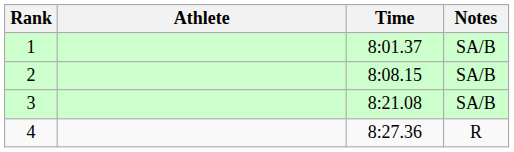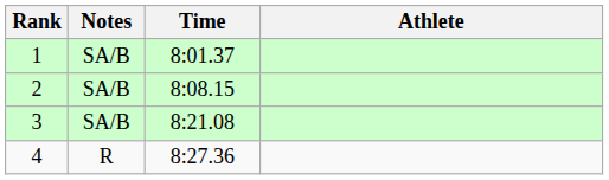columns swapped: Athlete <-> Notes
